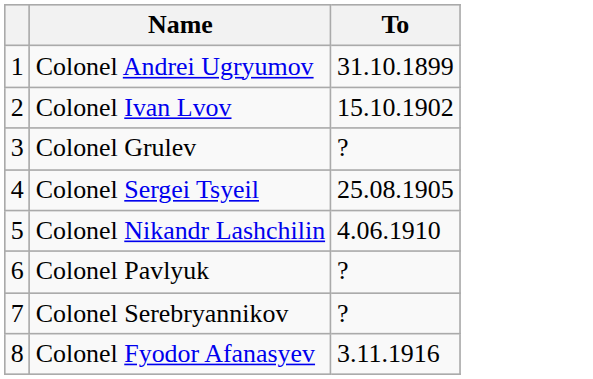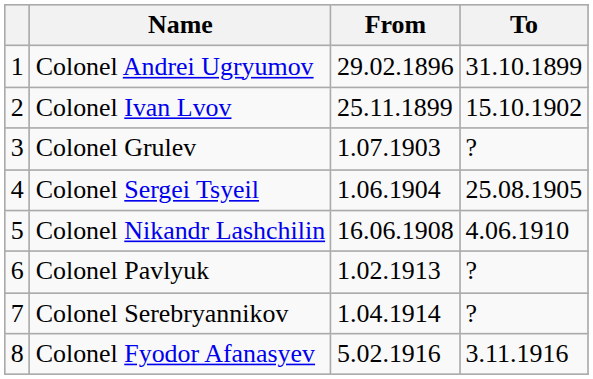+ column: From | 29.02.1896 | 25.11.1899 | 1.07.1903 | 1.06.1904 | 16.06.1908 | 1.02.1913 | 1.04.1914 | 5.02.1916
